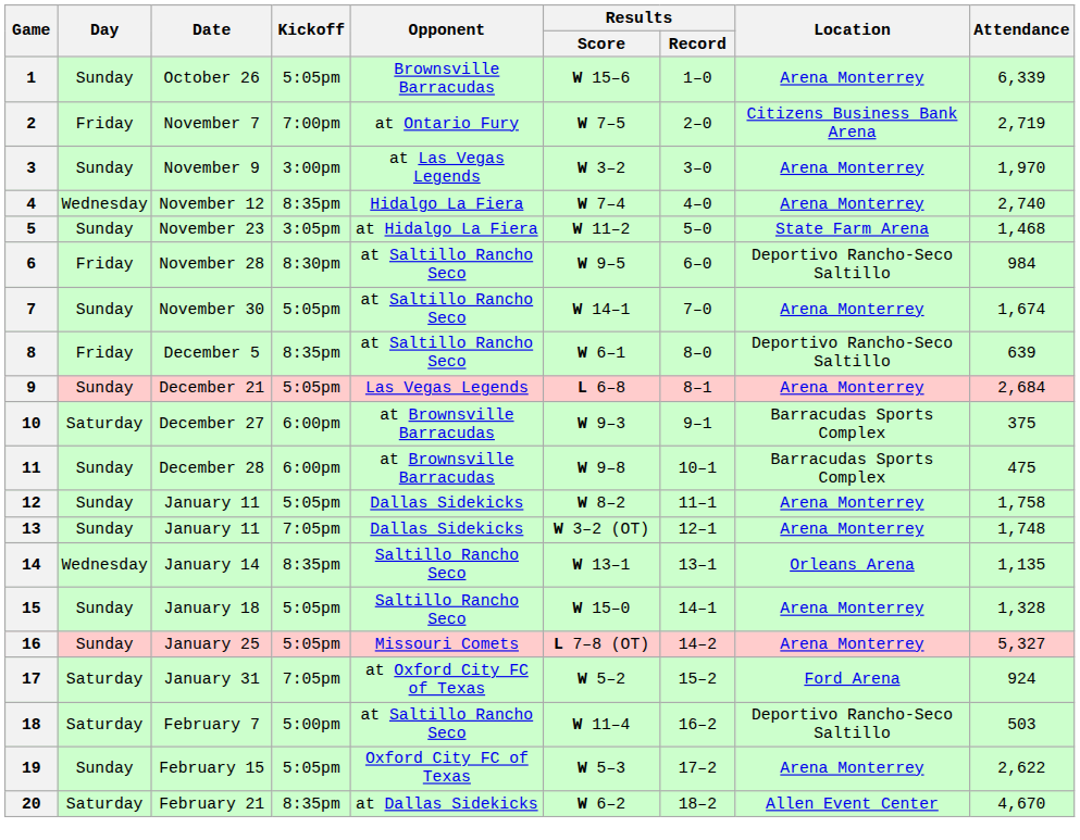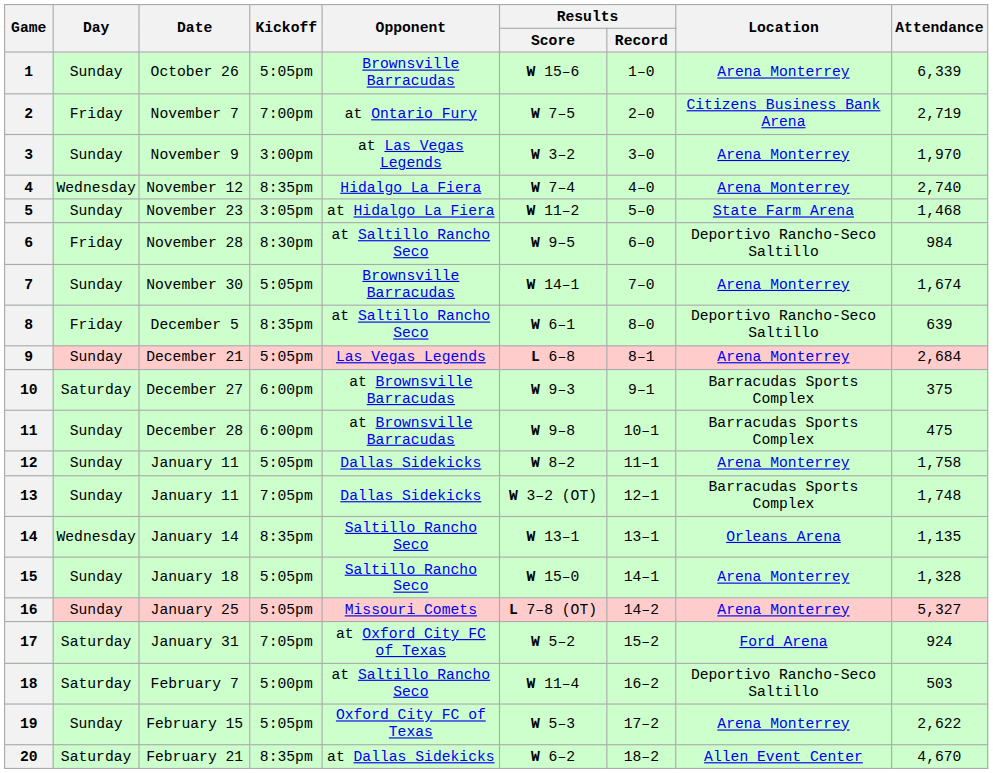7 | Opponent: at Saltillo Rancho Seco -> Brownsville Barracudas
13 | Location: Arena Monterrey -> Barracudas Sports Complex
